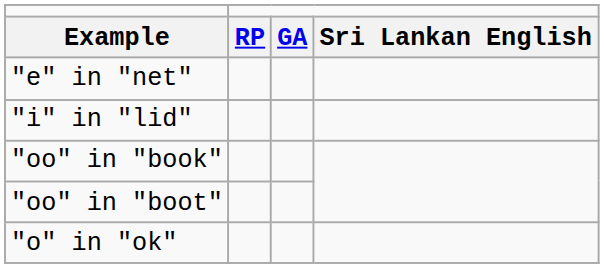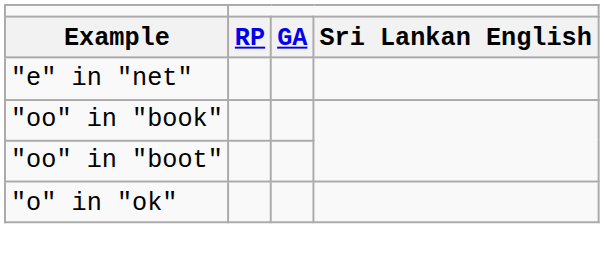- row: "i" in "lid"
